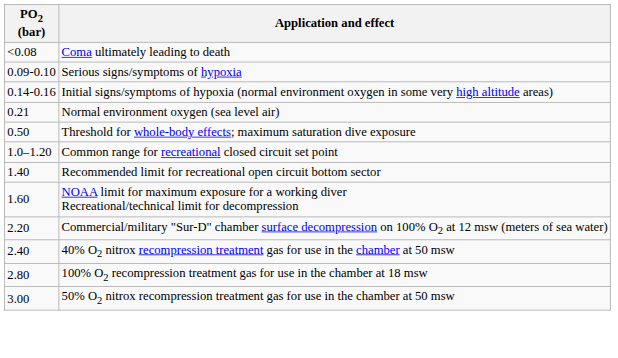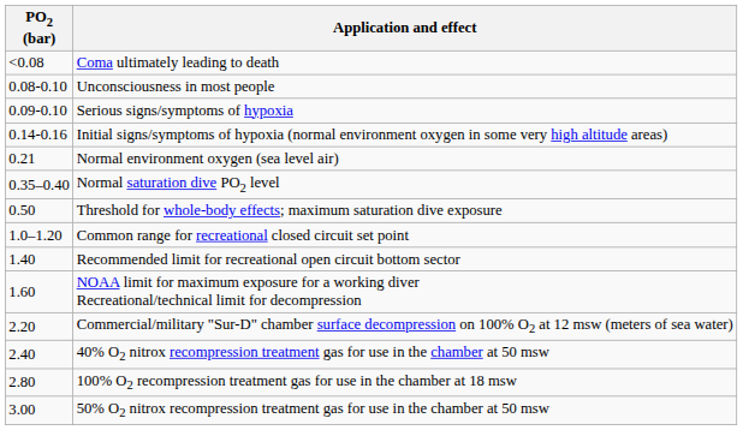+ row: 0.08-0.10 | Unconsciousness in most people
+ row: 0.35–0.40 | Normal saturation dive PO2 level
